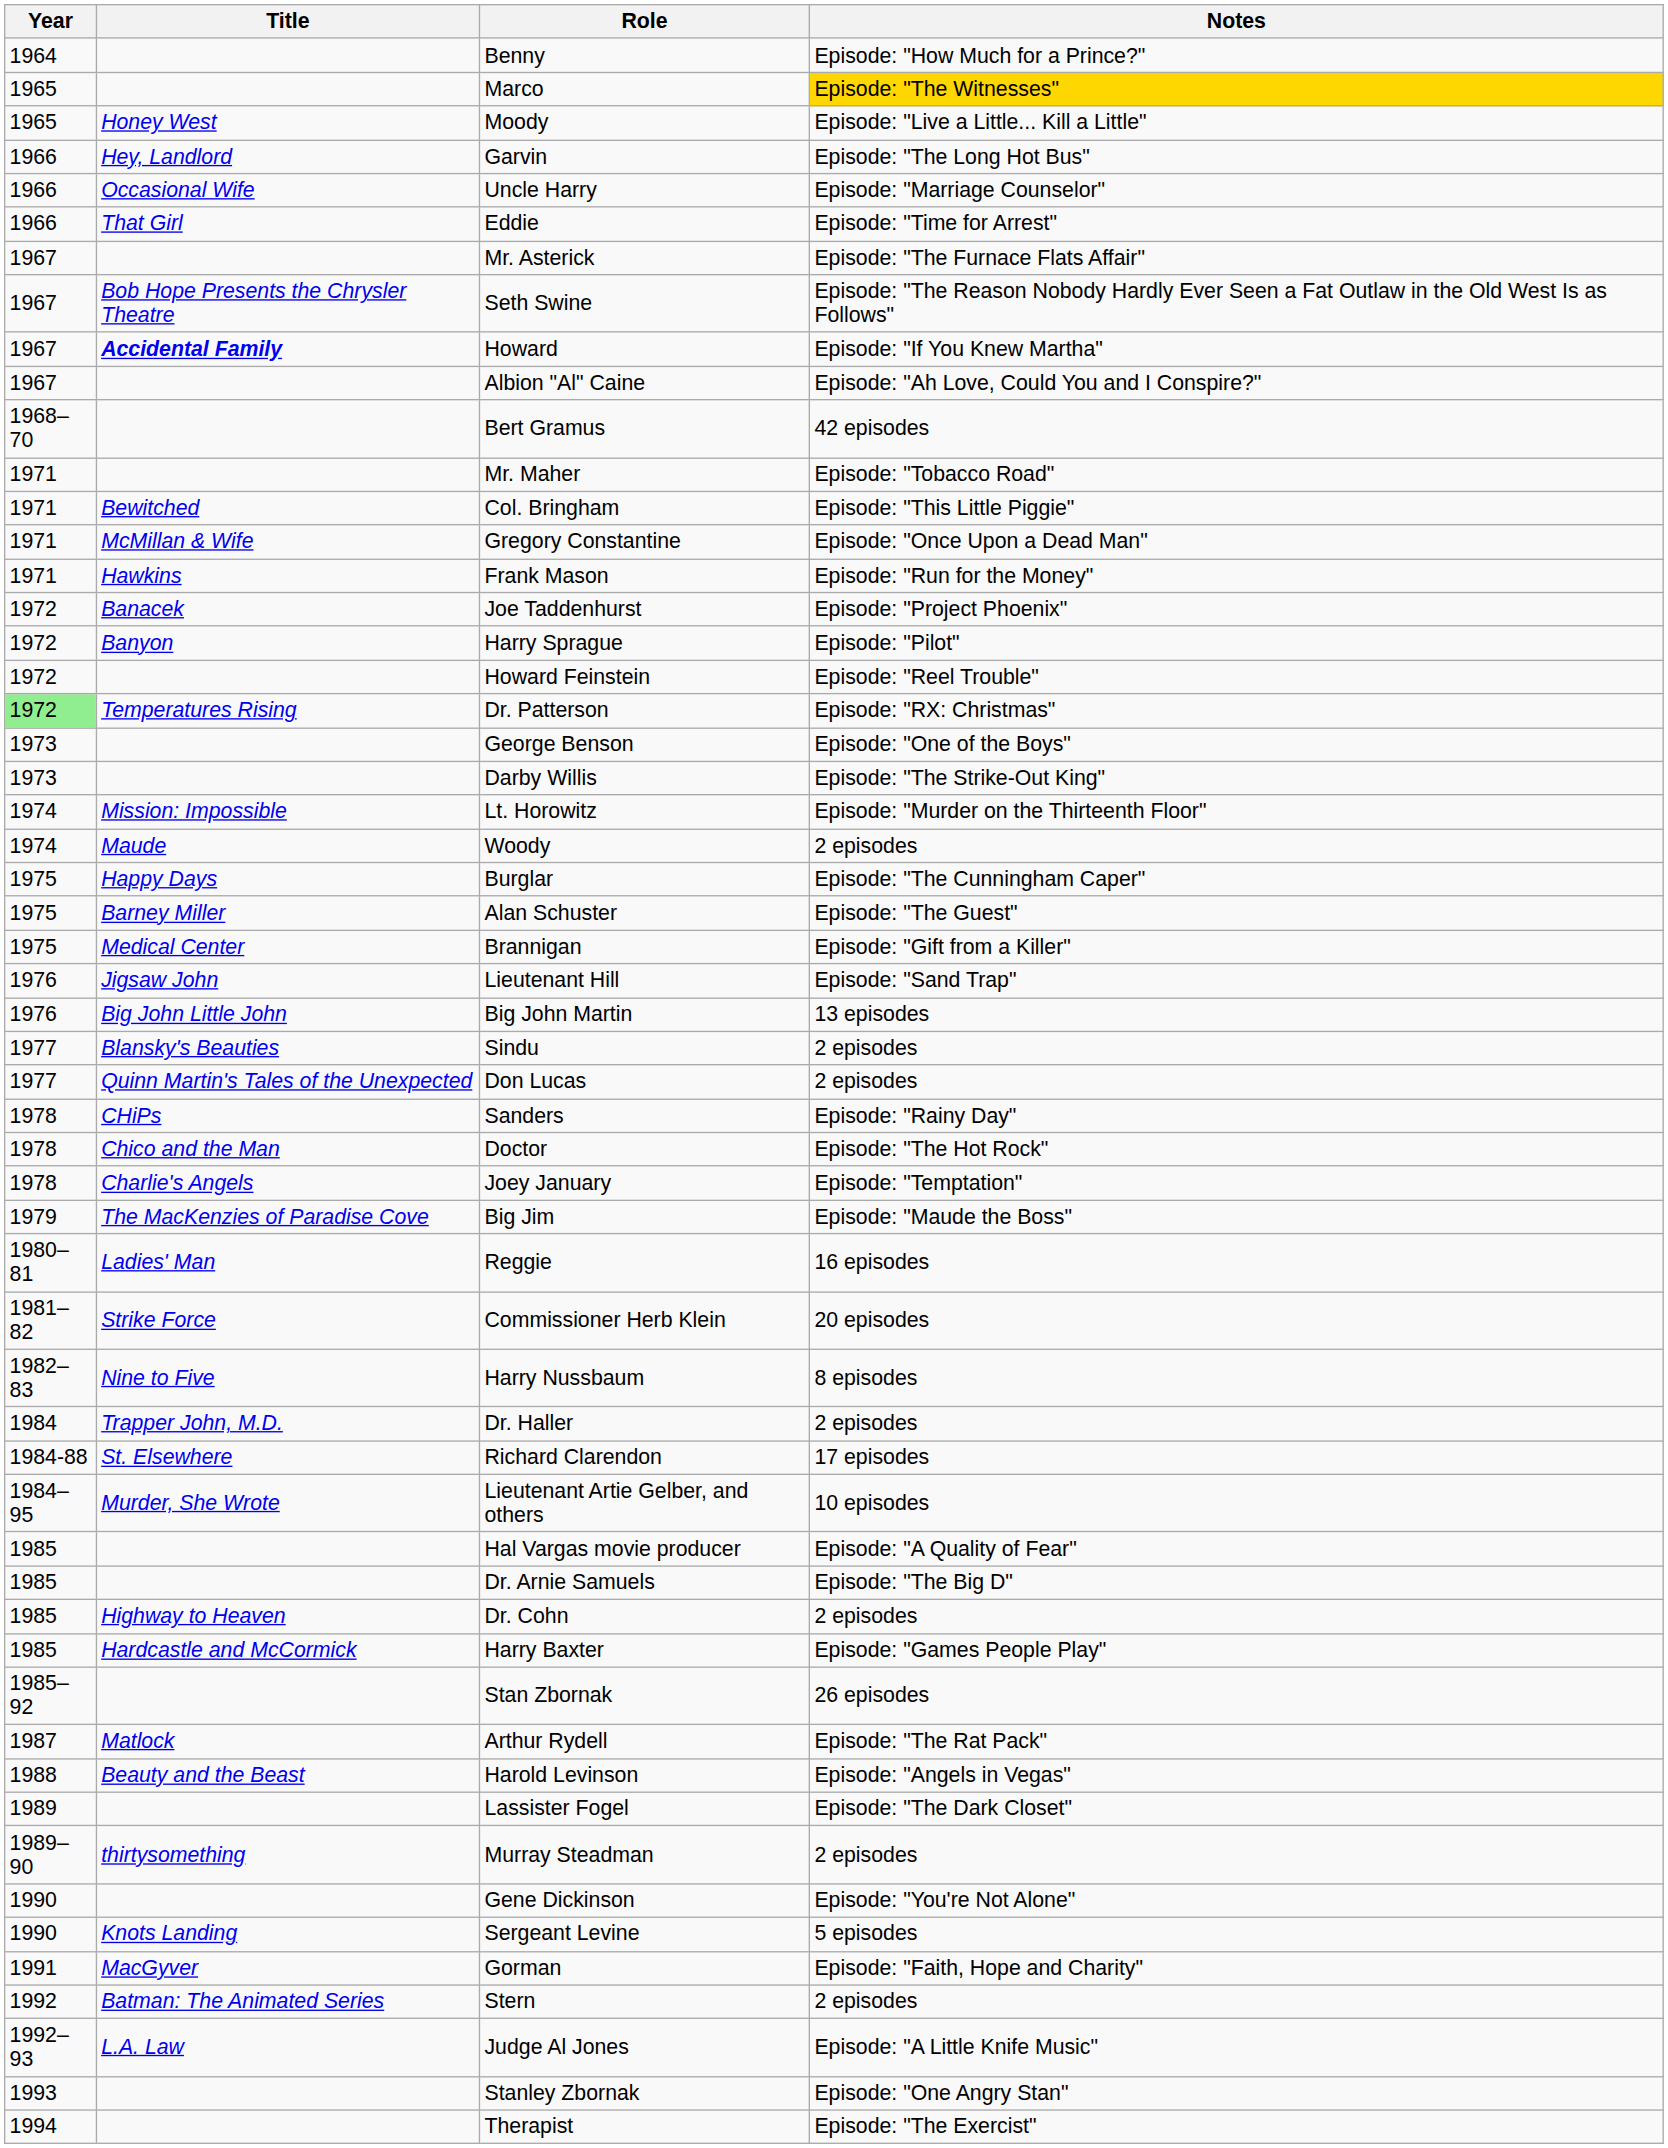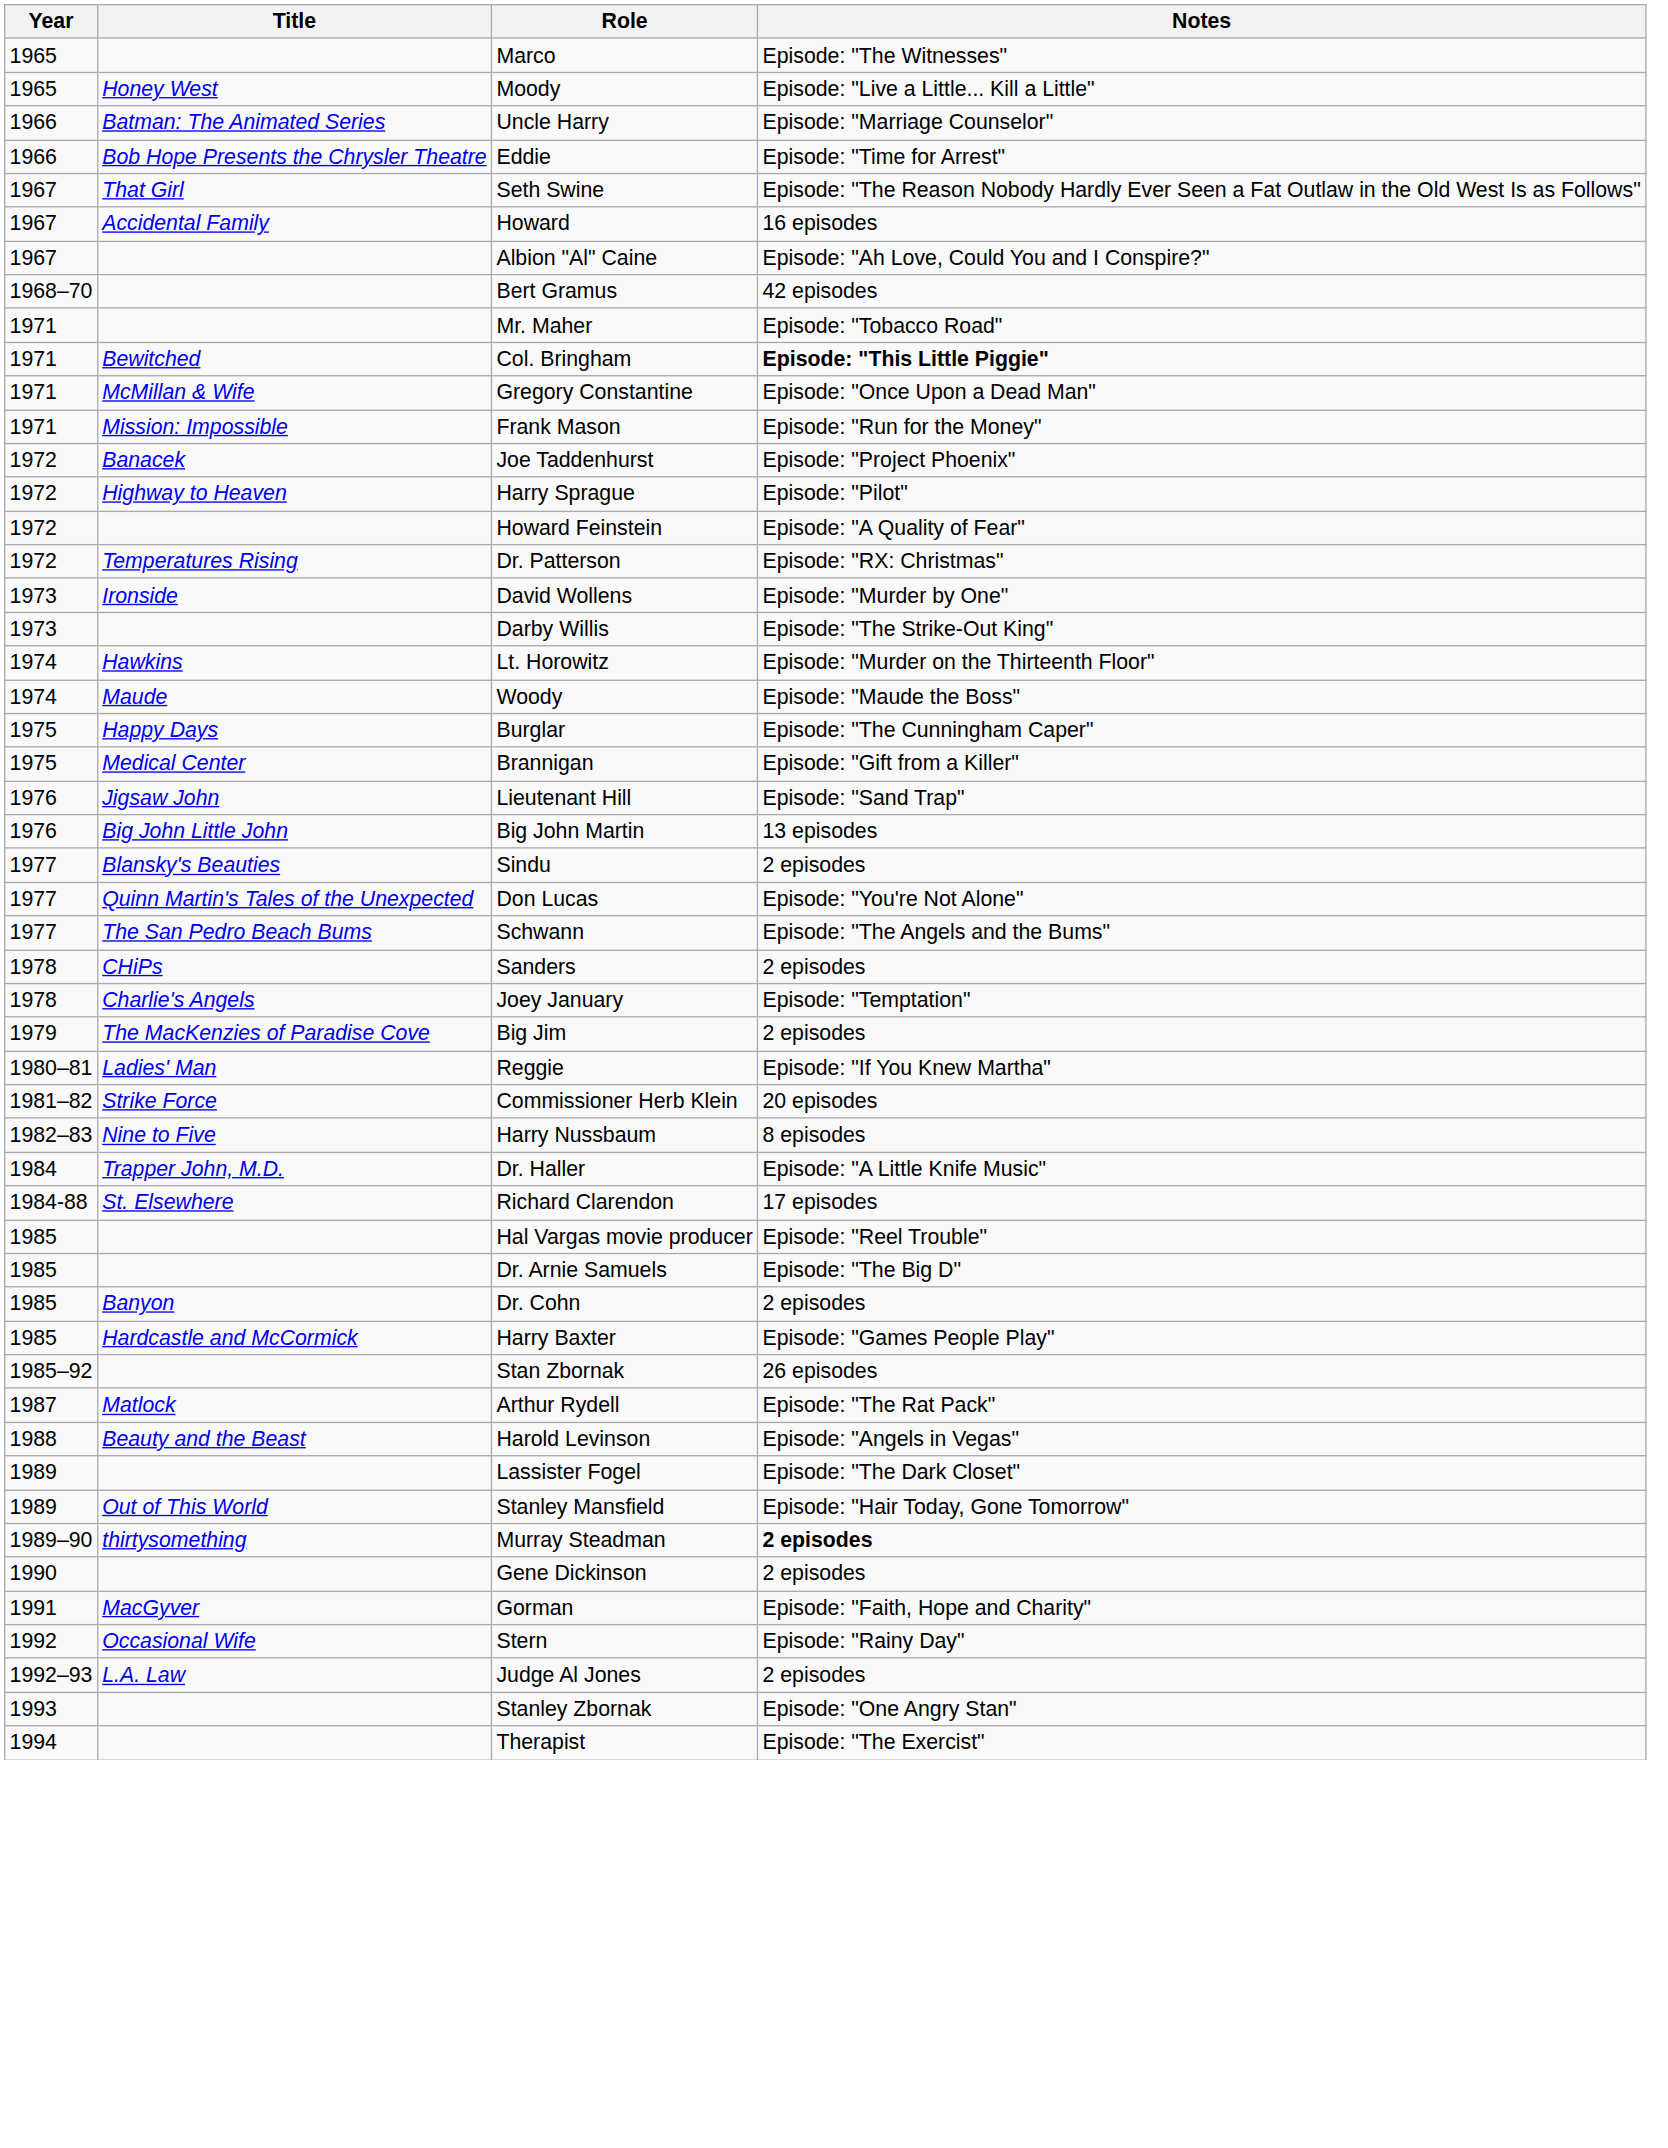- row: 1964 | Benny | Episode: "How Much for a Prince?"
Marco | Notes: gold background -> no background
- row: 1966 | Hey, Landlord | Garvin | Episode: "The Long Hot Bus"
Uncle Harry | Title: Occasional Wife -> Batman: The Animated Series
Eddie | Title: That Girl -> Bob Hope Presents the Chrysler Theatre
- row: 1967 | Mr. Asterick | Episode: "The Furnace Flats Affair"
Seth Swine | Title: Bob Hope Presents the Chrysler Theatre -> That Girl
Howard | Title: bold -> normal
Howard | Notes: Episode: "If You Knew Martha" -> 16 episodes
Col. Bringham | Notes: normal -> bold
Frank Mason | Title: Hawkins -> Mission: Impossible
Harry Sprague | Title: Banyon -> Highway to Heaven
Howard Feinstein | Notes: Episode: "Reel Trouble" -> Episode: "A Quality of Fear"
Dr. Patterson | Year: lightgreen background -> no background
+ row: 1973 | Ironside | David Wollens | Episode: "Murder by One"
- row: 1973 | George Benson | Episode: "One of the Boys"
Lt. Horowitz | Title: Mission: Impossible -> Hawkins
Woody | Notes: 2 episodes -> Episode: "Maude the Boss"
- row: 1975 | Barney Miller | Alan Schuster | Episode: "The Guest"
Don Lucas | Notes: 2 episodes -> Episode: "You're Not Alone"
+ row: 1977 | The San Pedro Beach Bums | Schwann | Episode: "The Angels and the Bums"
Sanders | Notes: Episode: "Rainy Day" -> 2 episodes
- row: 1978 | Chico and the Man | Doctor | Episode: "The Hot Rock"
Big Jim | Notes: Episode: "Maude the Boss" -> 2 episodes
Reggie | Notes: 16 episodes -> Episode: "If You Knew Martha"
Dr. Haller | Notes: 2 episodes -> Episode: "A Little Knife Music"
- row: 1984–95 | Murder, She Wrote | Lieutenant Artie Gelber, and others | 10 episodes
Hal Vargas movie producer | Notes: Episode: "A Quality of Fear" -> Episode: "Reel Trouble"
Dr. Cohn | Title: Highway to Heaven -> Banyon
+ row: 1989 | Out of This World | Stanley Mansfield | Episode: "Hair Today, Gone Tomorrow"
Murray Steadman | Notes: normal -> bold
Gene Dickinson | Notes: Episode: "You're Not Alone" -> 2 episodes
- row: 1990 | Knots Landing | Sergeant Levine | 5 episodes
Stern | Title: Batman: The Animated Series -> Occasional Wife
Stern | Notes: 2 episodes -> Episode: "Rainy Day"
Judge Al Jones | Notes: Episode: "A Little Knife Music" -> 2 episodes
